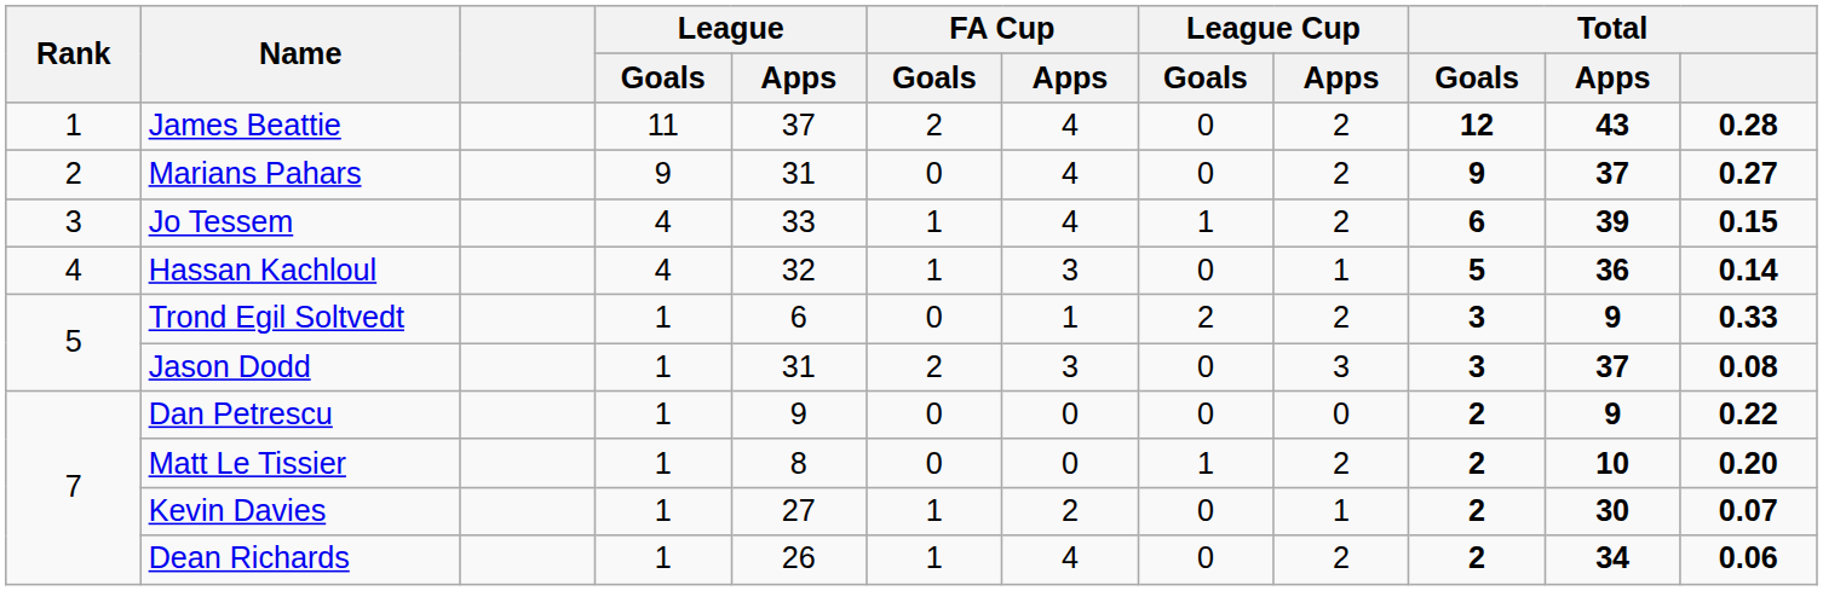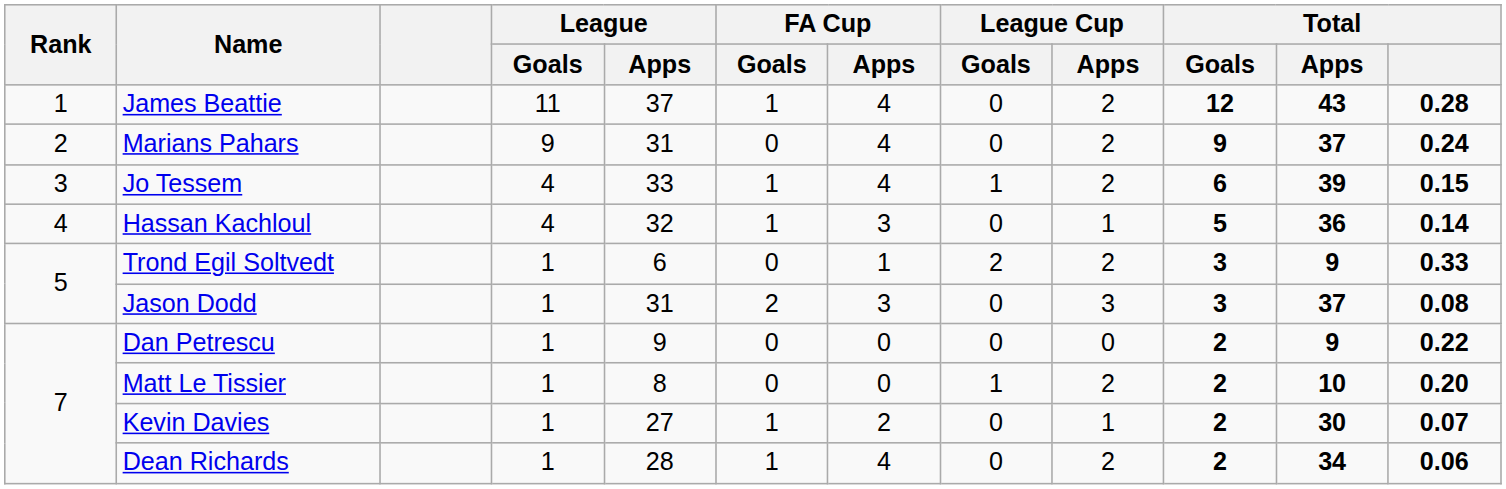James Beattie | FA Cup / Goals: 2 -> 1
Marians Pahars | Total: 0.27 -> 0.24
Dean Richards | League / Apps: 26 -> 28
